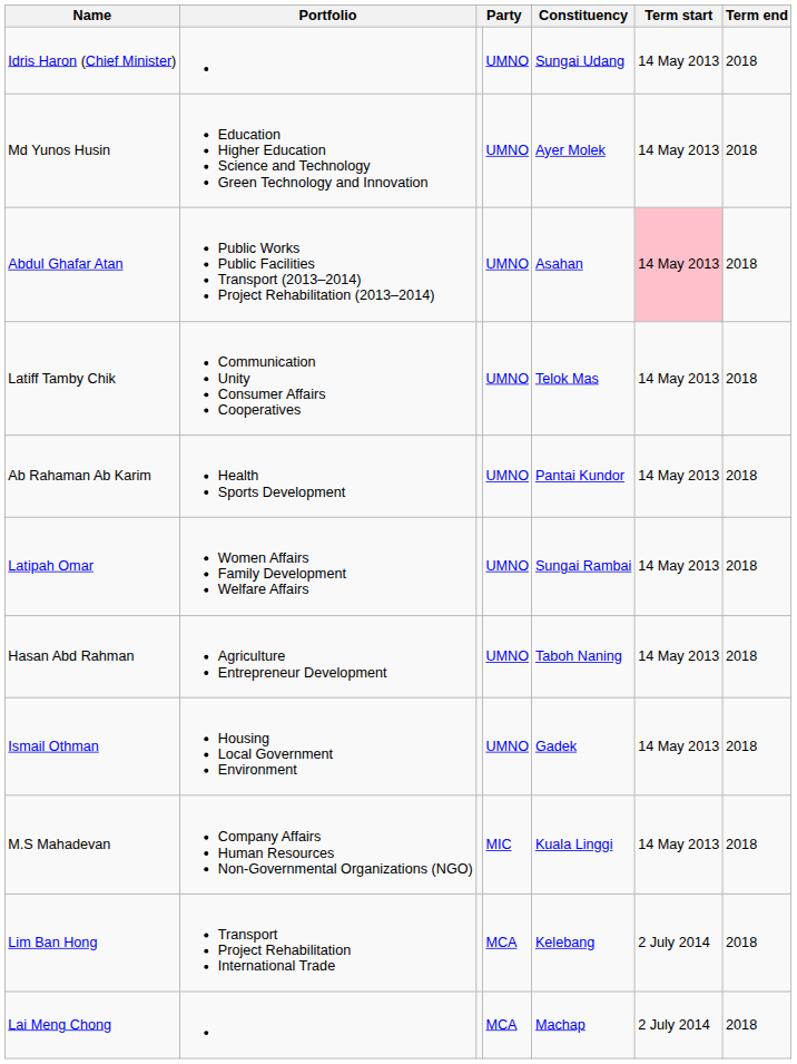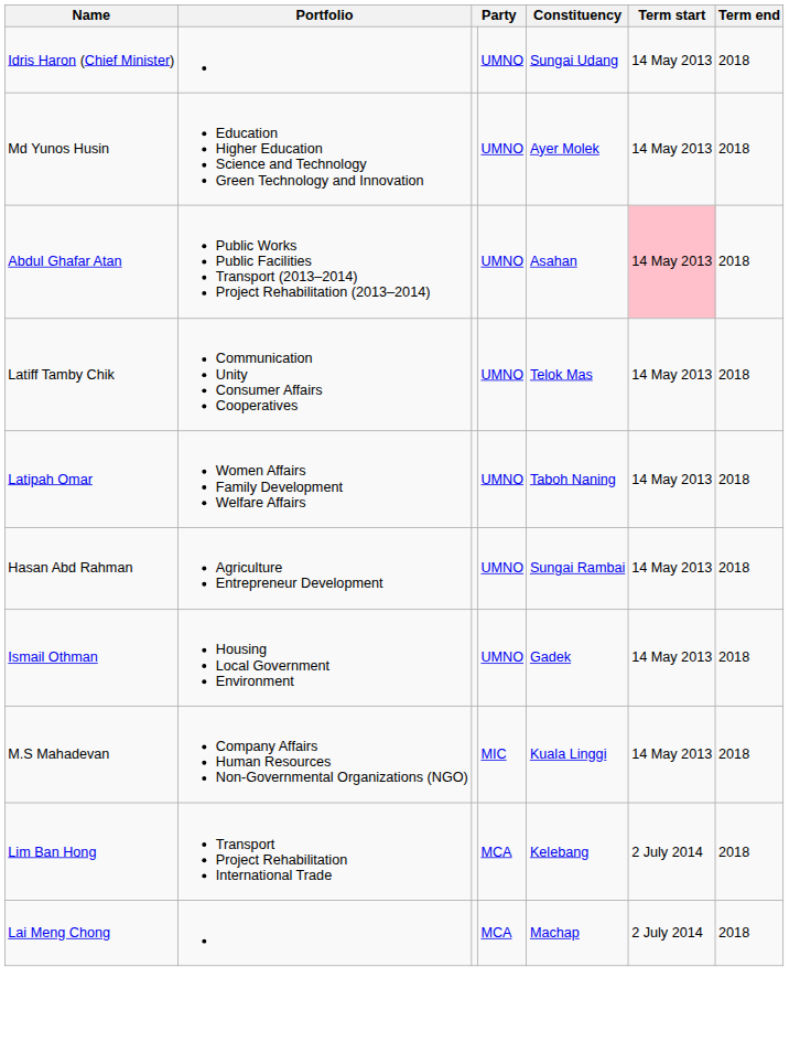- row: Ab Rahaman Ab Karim | Health Sports Development | UMNO | Pantai Kundor | 14 May 2013 | 2018
Latipah Omar | Constituency: Sungai Rambai -> Taboh Naning
Hasan Abd Rahman | Constituency: Taboh Naning -> Sungai Rambai
